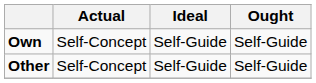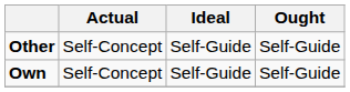rows swapped: Own <-> Other
